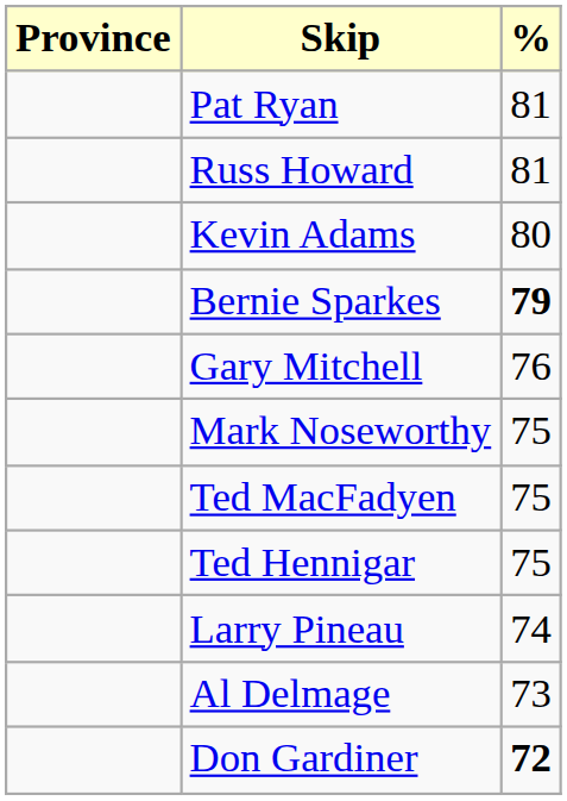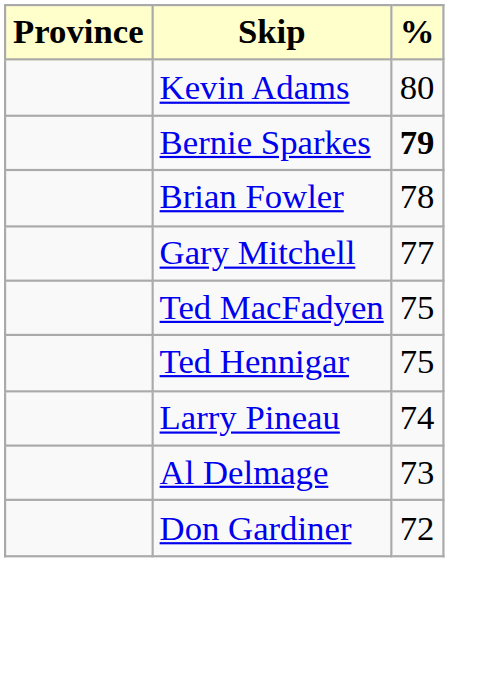- row: Pat Ryan | 81
- row: Russ Howard | 81
+ row: Brian Fowler | 78
Gary Mitchell | %: 76 -> 77
- row: Mark Noseworthy | 75
Don Gardiner | %: bold -> normal
